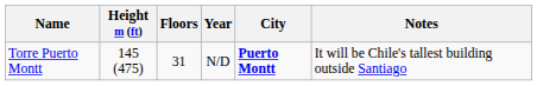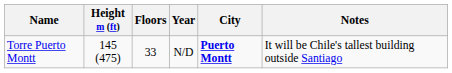Torre Puerto Montt | Floors: 31 -> 33
